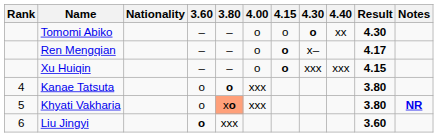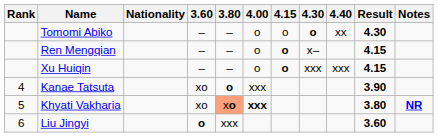Ren Mengqian | Result: 4.17 -> 4.15
Kanae Tatsuta | 3.60: o -> xo
Kanae Tatsuta | Result: 3.80 -> 3.90
Khyati Vakharia | 3.60: o -> xo
Khyati Vakharia | 4.00: normal -> bold
